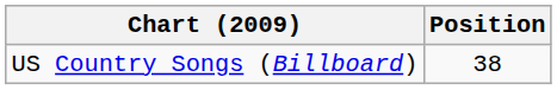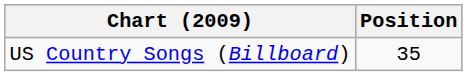US Country Songs (Billboard) | Position: 38 -> 35
